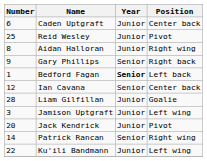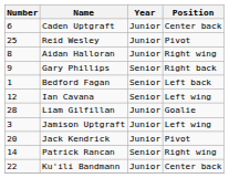Bedford Fagan | Year: bold -> normal
Ian Cavana | Position: Center back -> Left wing
Ku'ili Bandmann | Position: Left wing -> Center back
